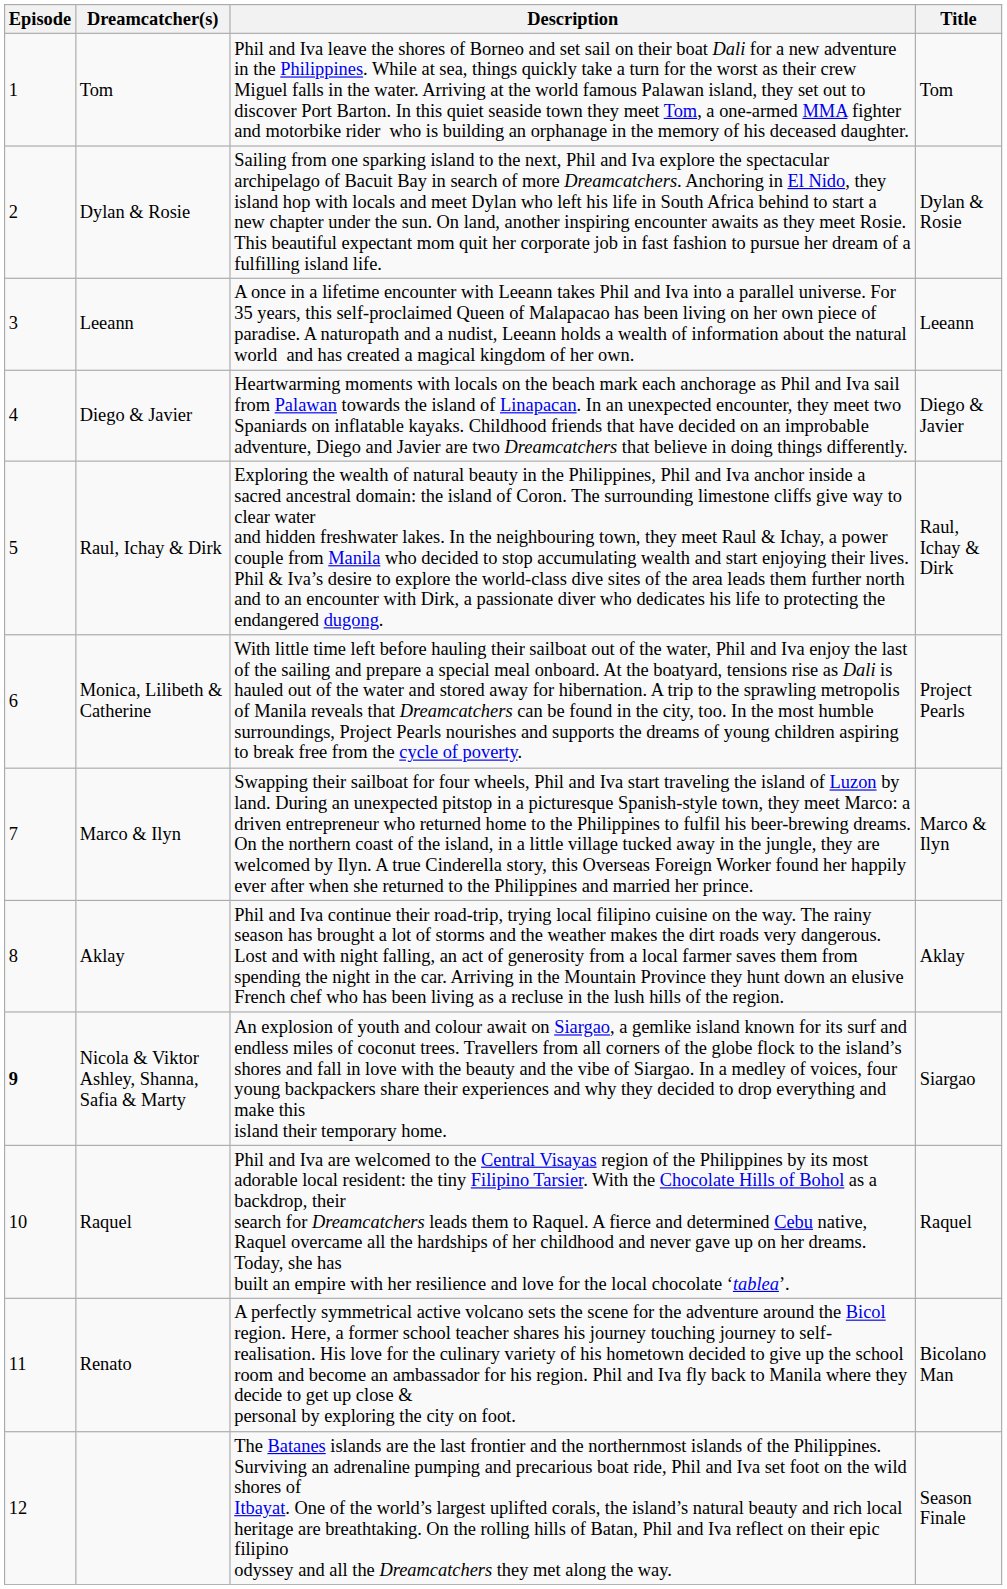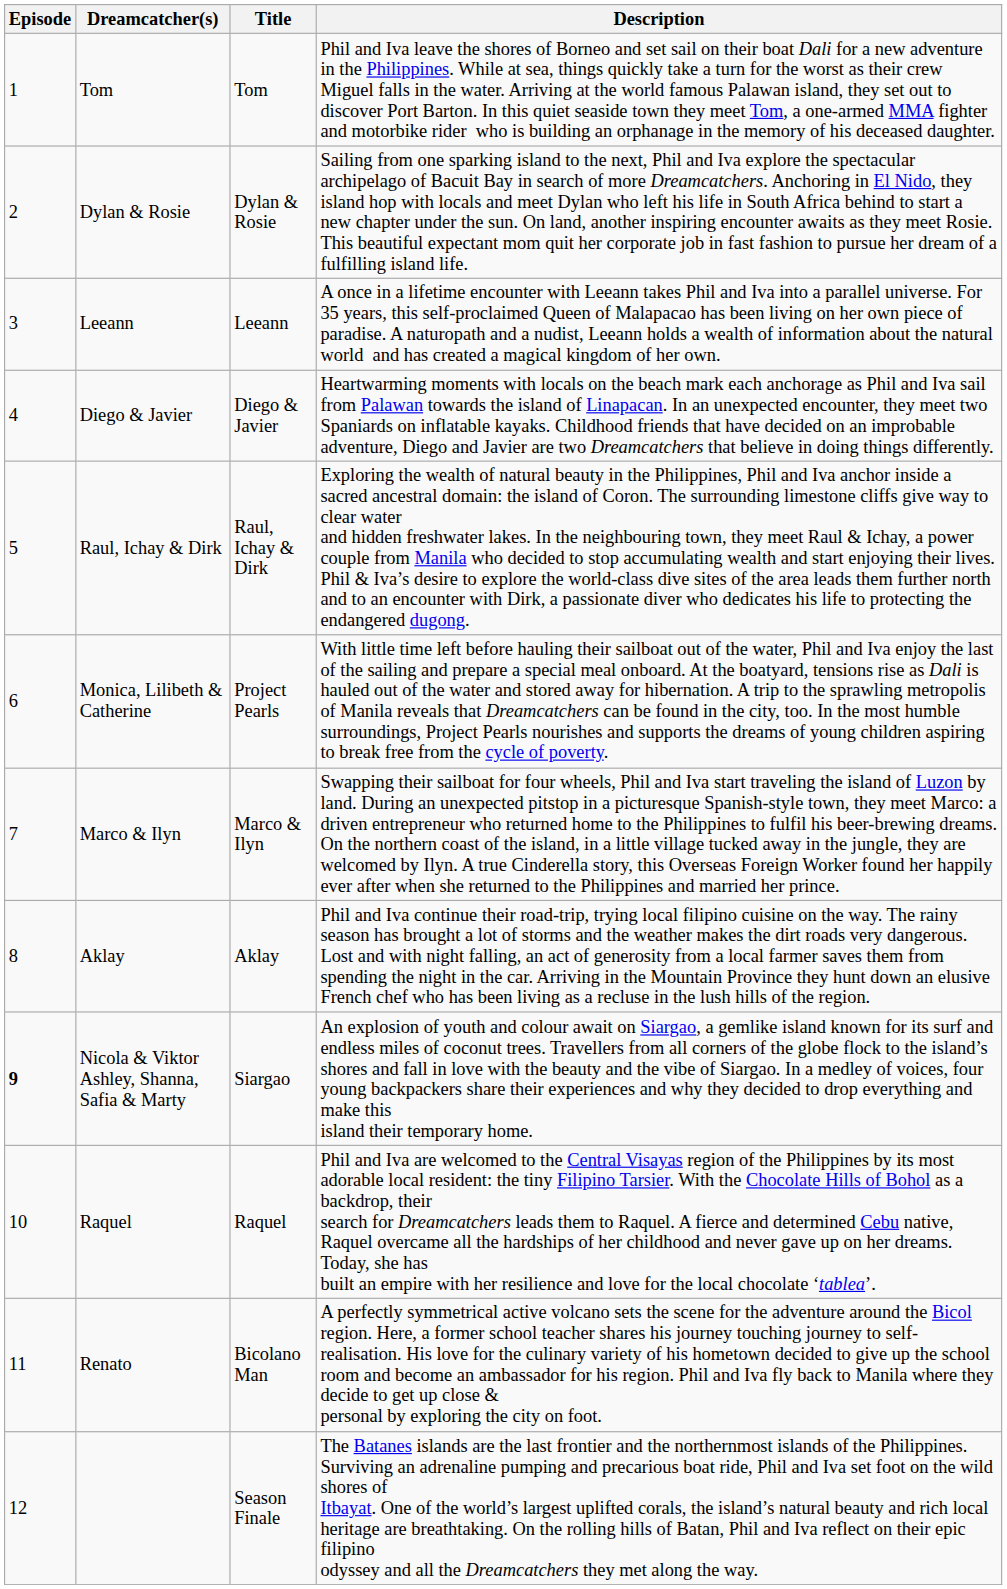columns swapped: Title <-> Description
